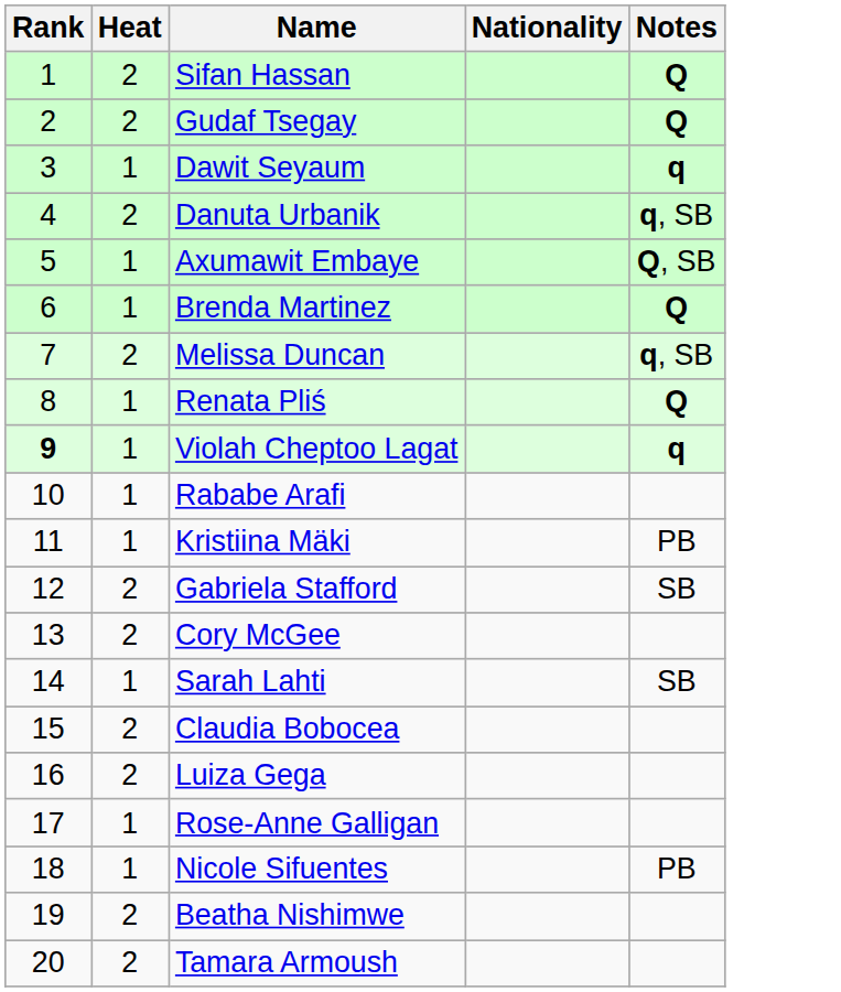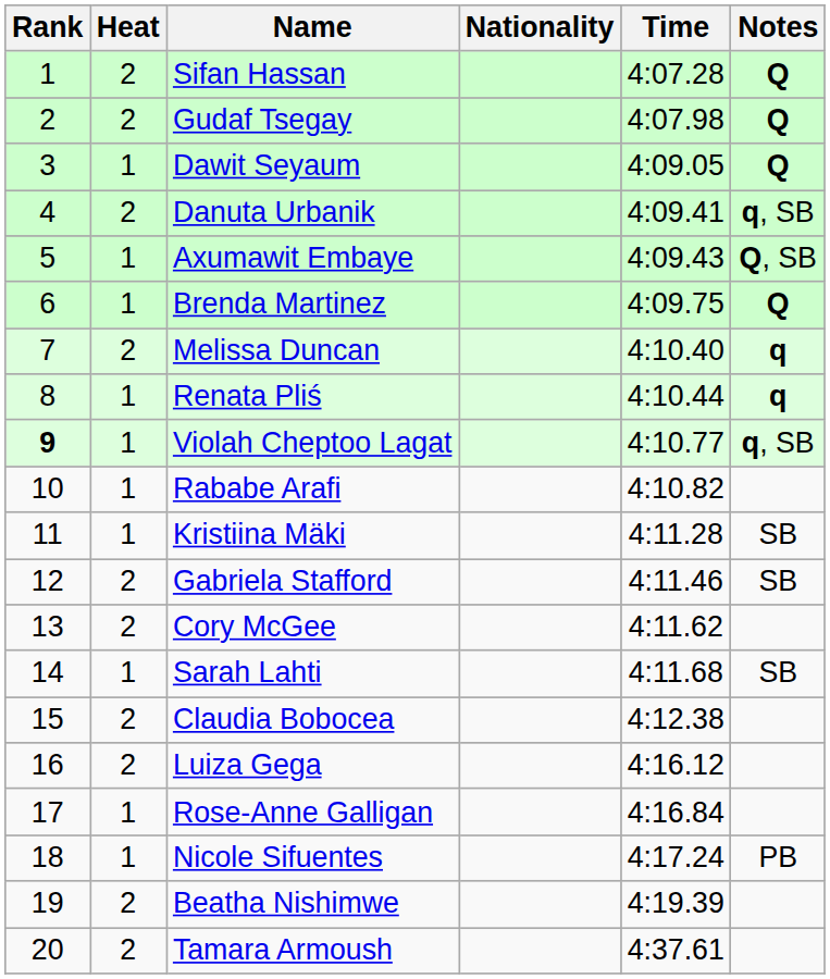+ column: Time | 4:07.28 | 4:07.98 | 4:09.05 | 4:09.41 | 4:09.43 | 4:09.75 | 4:10.40 | 4:10.44 | 4:10.77 | 4:10.82 | 4:11.28 | 4:11.46 | 4:11.62 | 4:11.68 | 4:12.38 | 4:16.12 | 4:16.84 | 4:17.24 | 4:19.39 | 4:37.61
Dawit Seyaum | Notes: q -> Q
Melissa Duncan | Notes: q, SB -> q
Renata Pliś | Notes: Q -> q
Violah Cheptoo Lagat | Notes: q -> q, SB
Kristiina Mäki | Notes: PB -> SB
